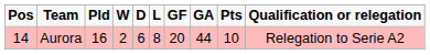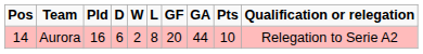columns swapped: W <-> D
